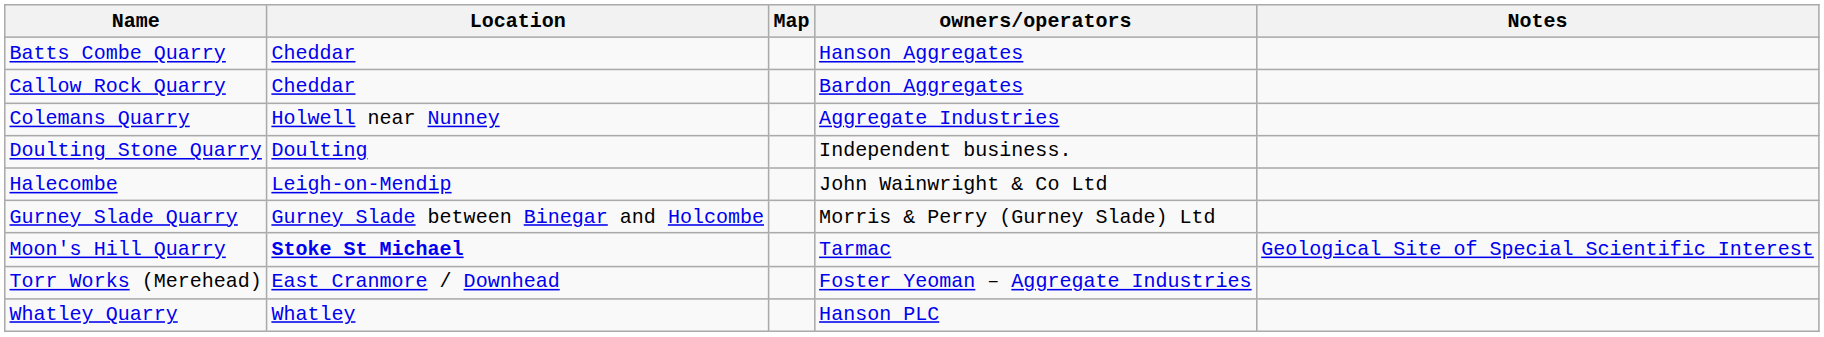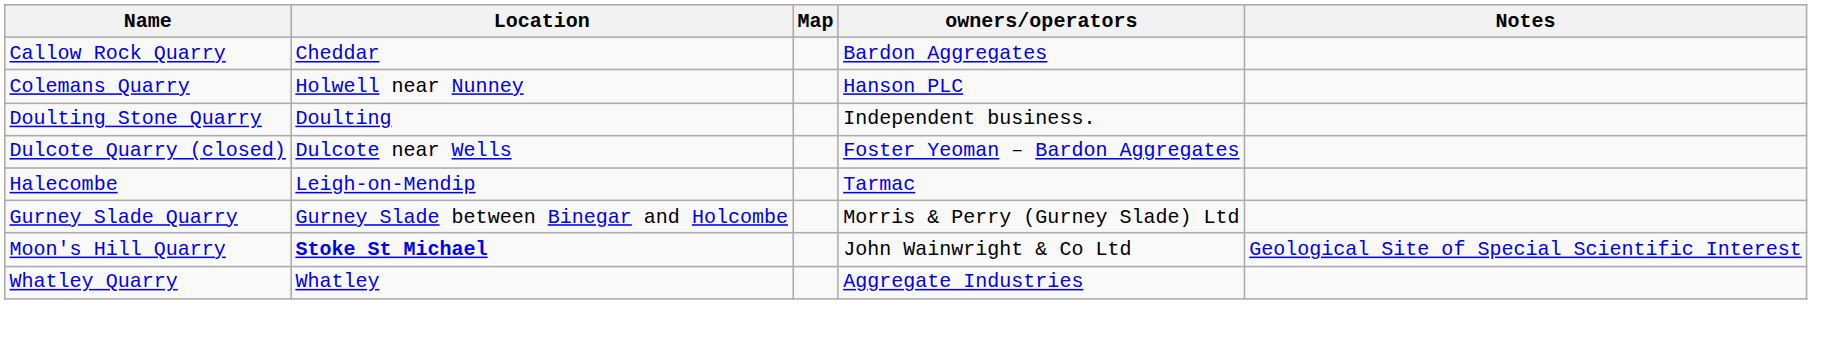- row: Batts Combe Quarry | Cheddar | Hanson Aggregates
Colemans Quarry | owners/operators: Aggregate Industries -> Hanson PLC
+ row: Dulcote Quarry (closed) | Dulcote near Wells | Foster Yeoman – Bardon Aggregates
Halecombe | owners/operators: John Wainwright & Co Ltd -> Tarmac
Moon's Hill Quarry | owners/operators: Tarmac -> John Wainwright & Co Ltd
- row: Torr Works (Merehead) | East Cranmore / Downhead | Foster Yeoman – Aggregate Industries
Whatley Quarry | owners/operators: Hanson PLC -> Aggregate Industries
